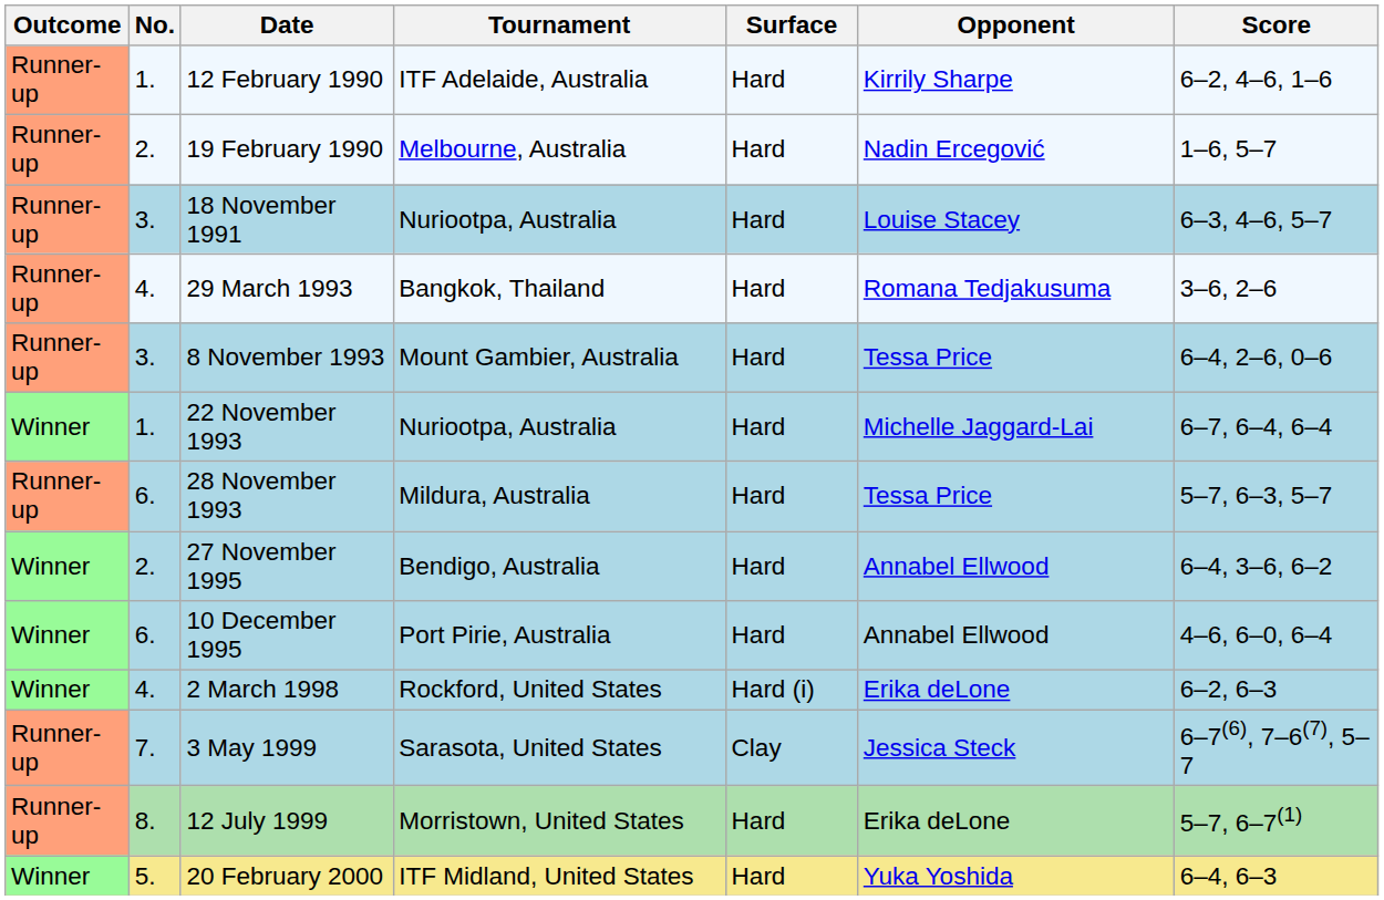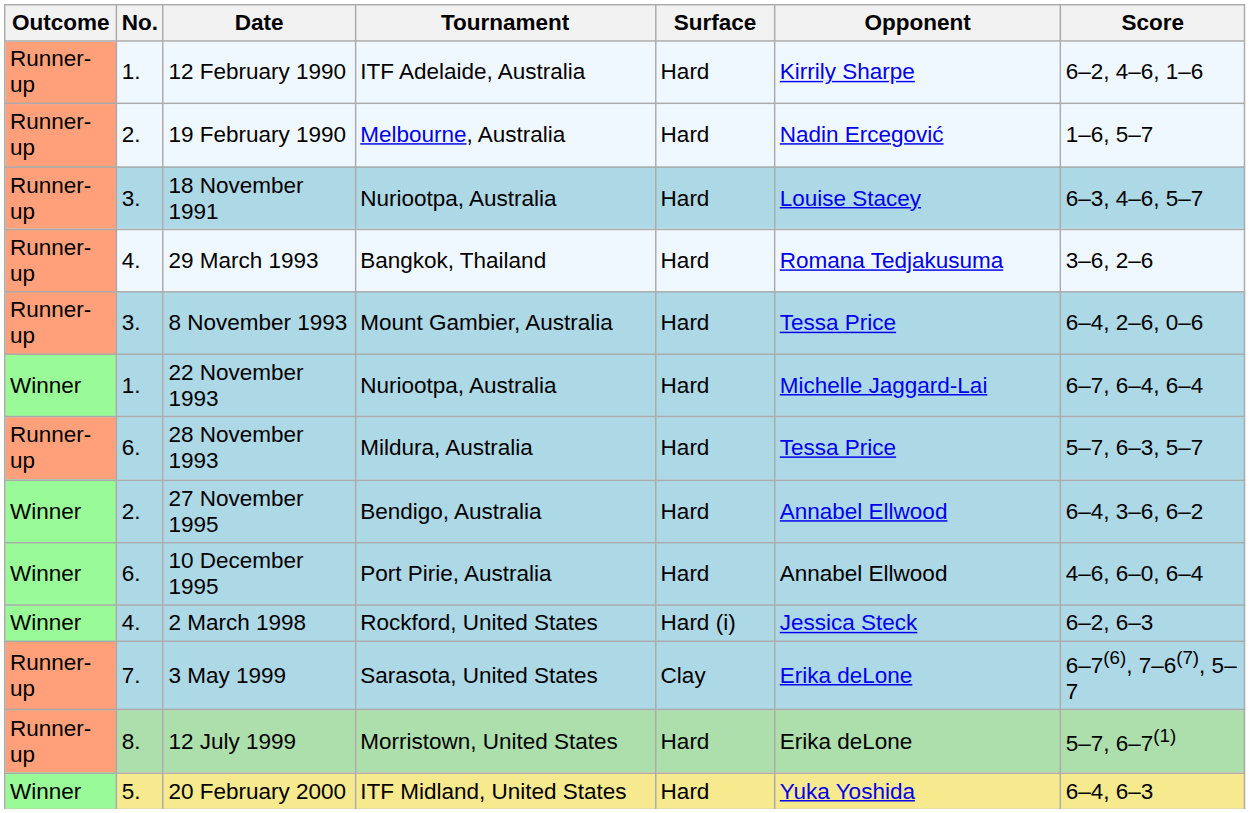2 March 1998 | Opponent: Erika deLone -> Jessica Steck
3 May 1999 | Opponent: Jessica Steck -> Erika deLone
